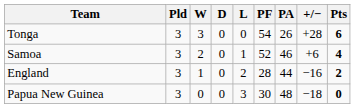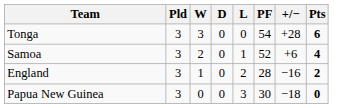- column: PA | 26 | 46 | 44 | 48
